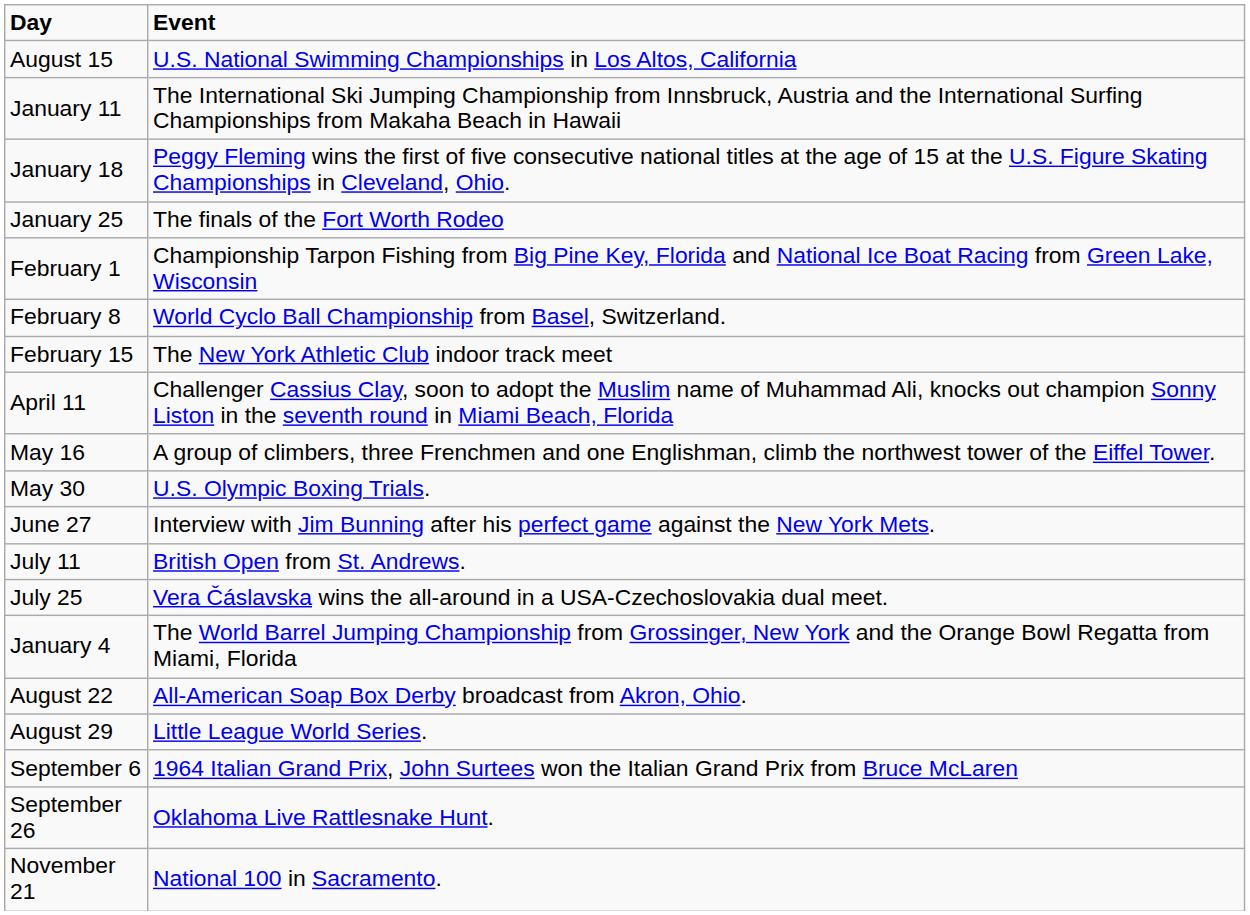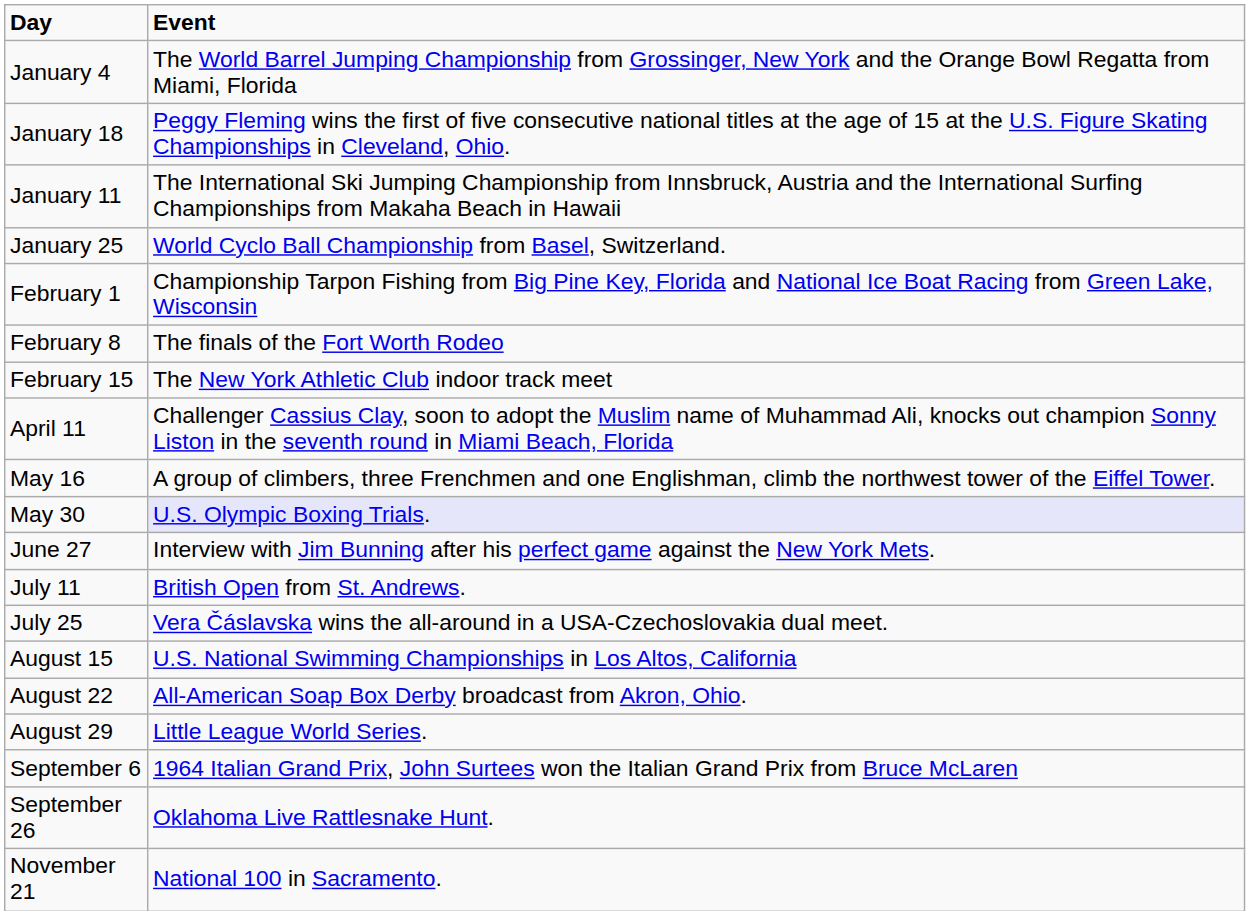rows swapped: January 4 <-> August 15
rows swapped: January 11 <-> January 18
January 25 | Event: The finals of the Fort Worth Rodeo -> World Cyclo Ball Championship from Basel, Switzerland.
February 8 | Event: World Cyclo Ball Championship from Basel, Switzerland. -> The finals of the Fort Worth Rodeo
May 30 | Event: no background -> lavender background
